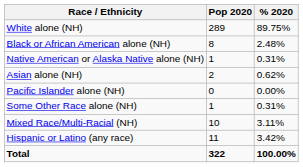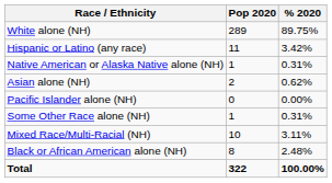rows swapped: Black or African American alone (NH) <-> Hispanic or Latino (any race)
